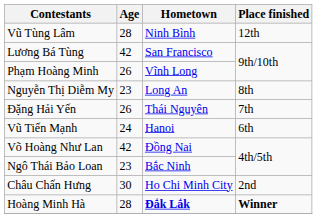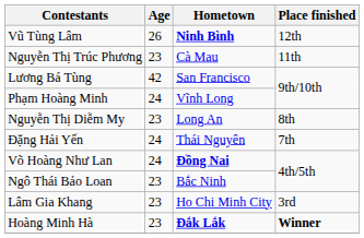Vũ Tùng Lâm | Age: 28 -> 26
Vũ Tùng Lâm | Hometown: normal -> bold
+ row: Nguyễn Thị Trúc Phương | 23 | Cà Mau | 11th
Phạm Hoàng Minh | Age: 26 -> 24
Đặng Hải Yến | Age: 26 -> 24
- row: Vũ Tiến Mạnh | 24 | Hanoi | 6th
Võ Hoàng Như Lan | Age: 42 -> 24
Võ Hoàng Như Lan | Hometown: normal -> bold
+ row: Lâm Gia Khang | 23 | Ho Chi Minh City | 3rd
- row: Châu Chấn Hưng | 30 | Ho Chi Minh City | 2nd
Hoàng Minh Hà | Age: 28 -> 23
